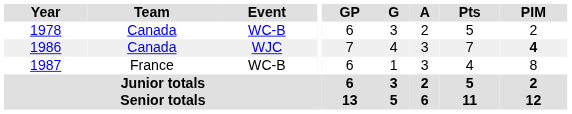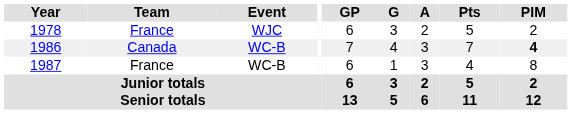1978 | Team: Canada -> France
1978 | Event: WC-B -> WJC
1986 | Event: WJC -> WC-B
